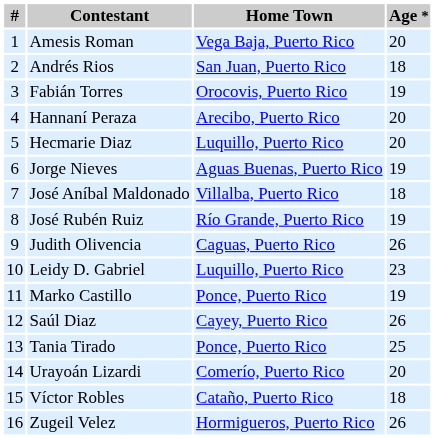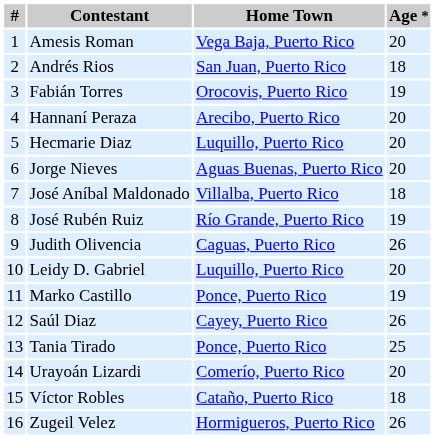Jorge Nieves | Age *: 19 -> 20
Leidy D. Gabriel | Age *: 23 -> 20
